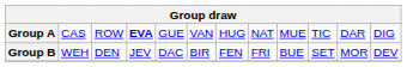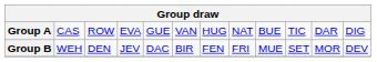Group A | column 4: bold -> normal
Group A | column 9: MUE -> BUE
Group B | column 9: BUE -> MUE
